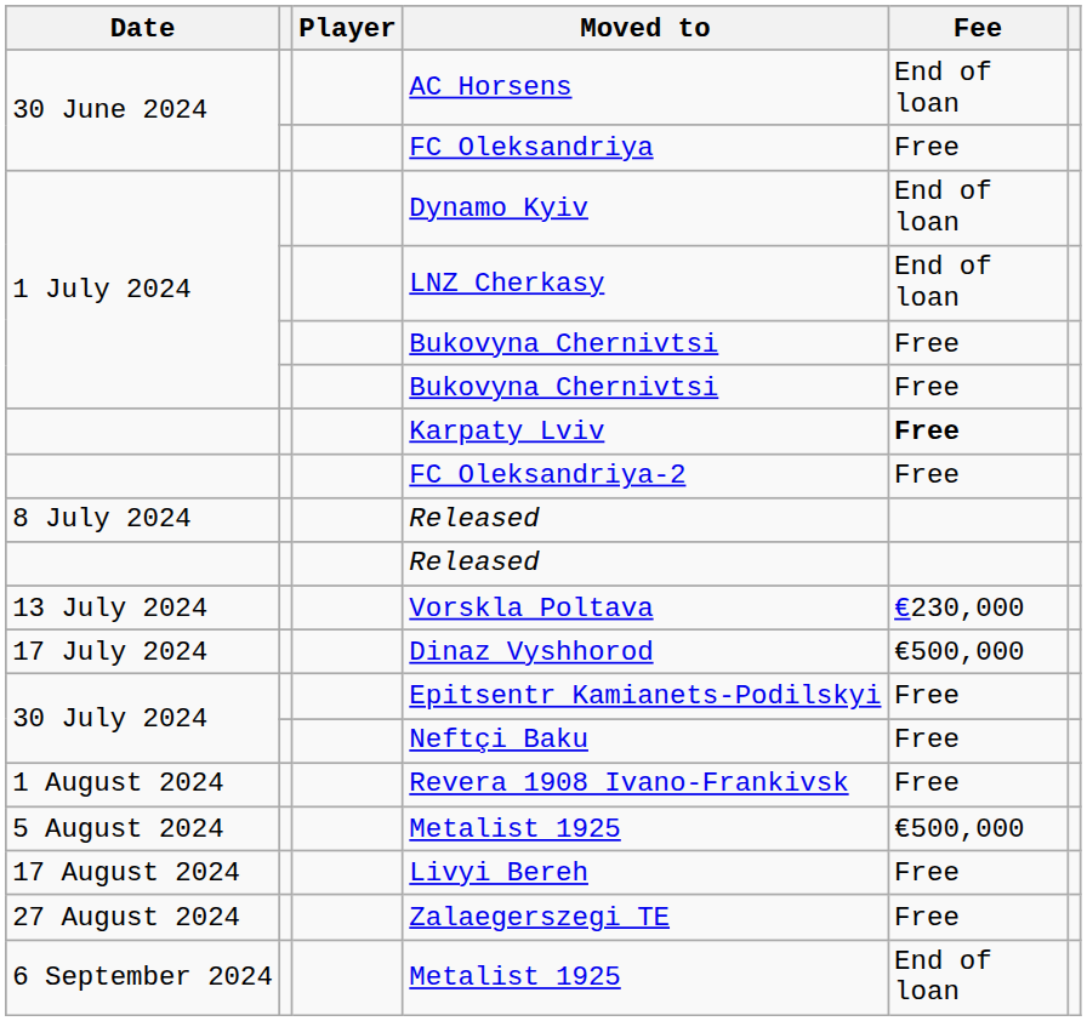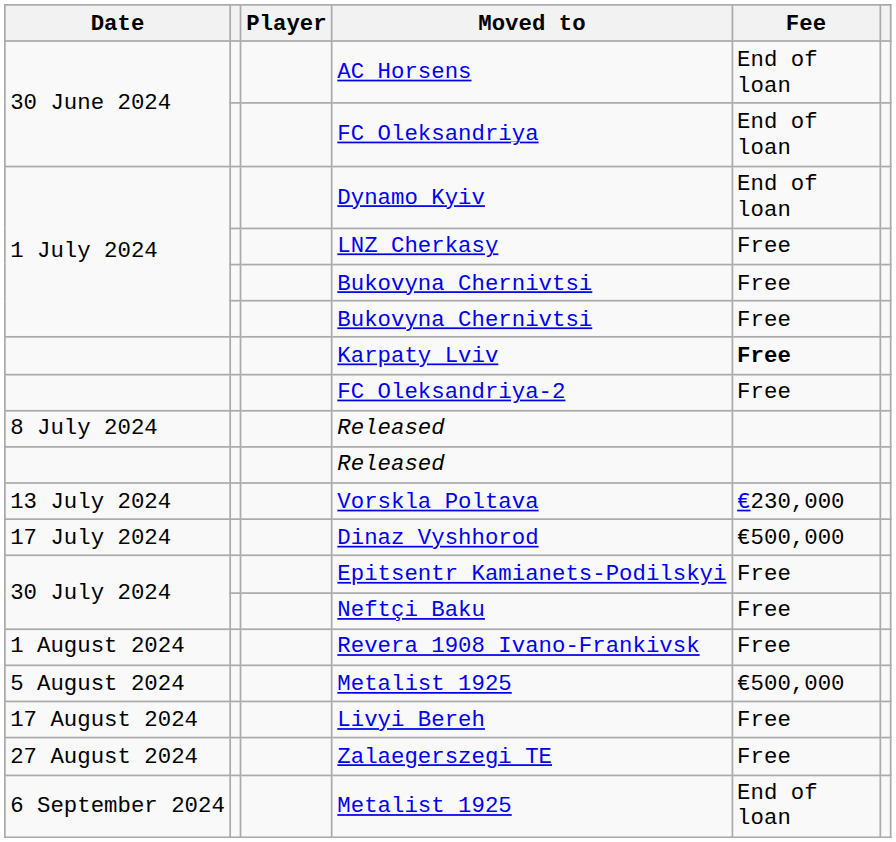FC Oleksandriya | Fee: Free -> End of loan
LNZ Cherkasy | Fee: End of loan -> Free
